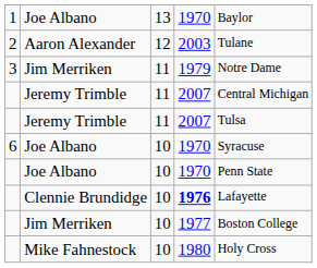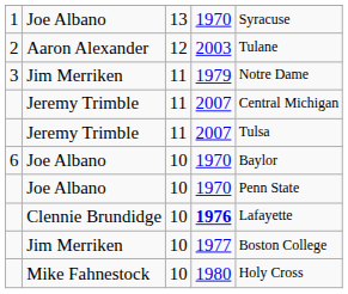1 / Joe Albano | column 5: Baylor -> Syracuse
6 / Joe Albano | column 5: Syracuse -> Baylor
